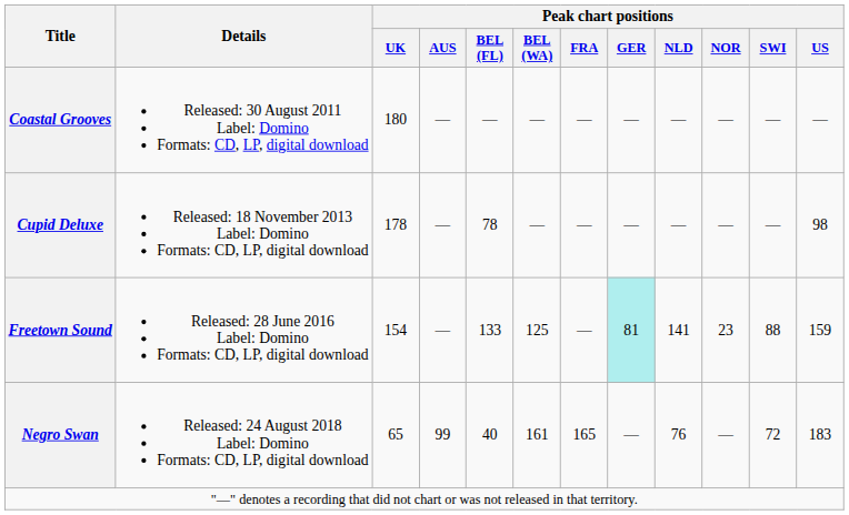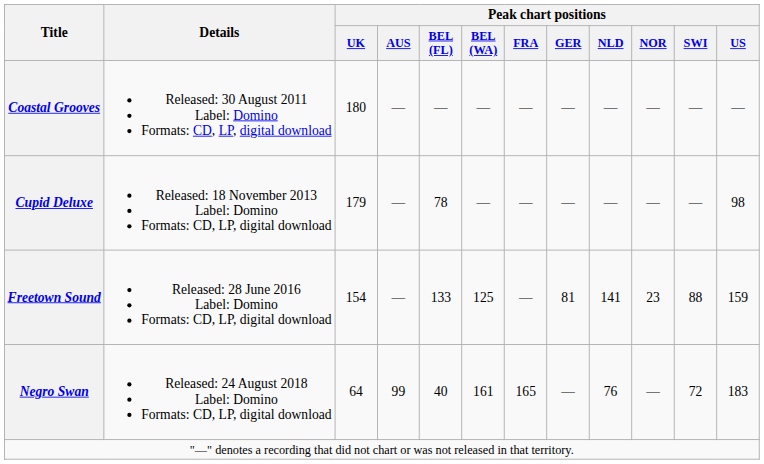Cupid Deluxe | Peak chart positions / UK: 178 -> 179
Freetown Sound | Peak chart positions / GER: paleturquoise background -> no background
Negro Swan | Peak chart positions / UK: 65 -> 64
